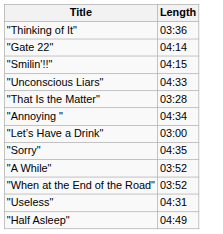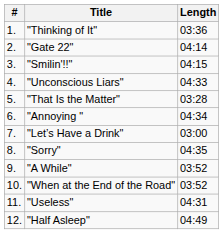+ column: # | 1. | 2. | 3. | 4. | 5. | 6. | 7. | 8. | 9. | 10. | 11. | 12.
